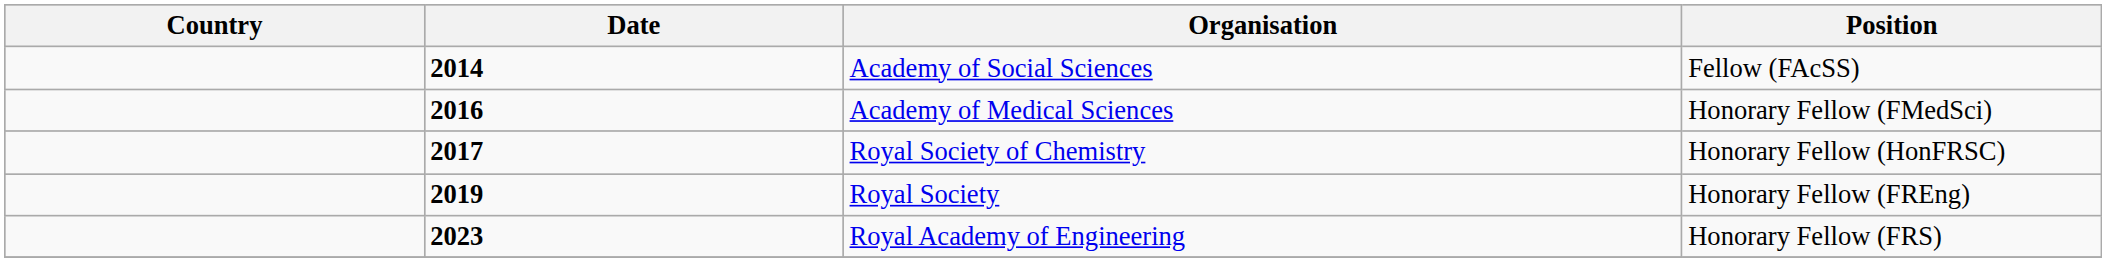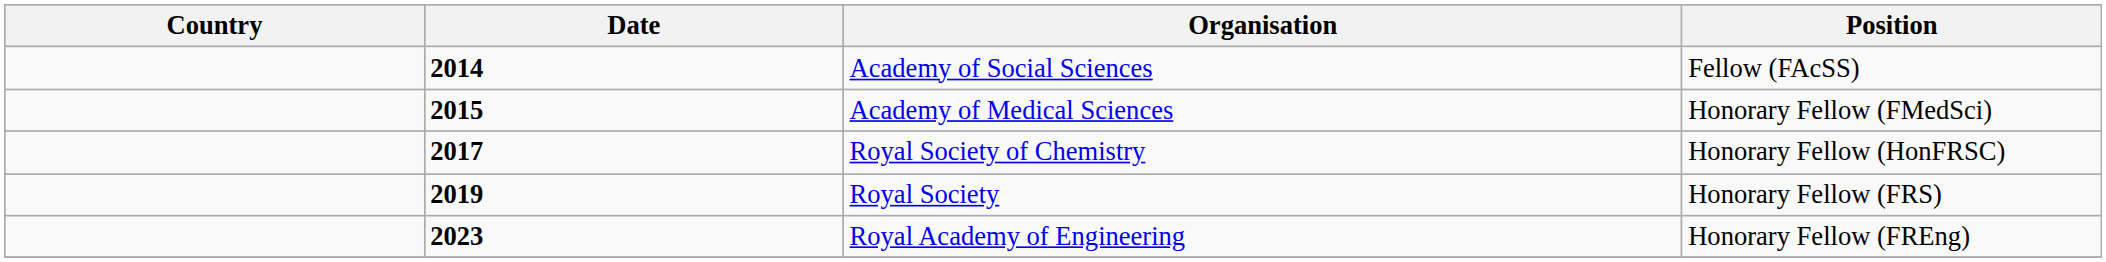Academy of Medical Sciences | Date: 2016 -> 2015
Royal Society | Position: Honorary Fellow (FREng) -> Honorary Fellow (FRS)
Royal Academy of Engineering | Position: Honorary Fellow (FRS) -> Honorary Fellow (FREng)
